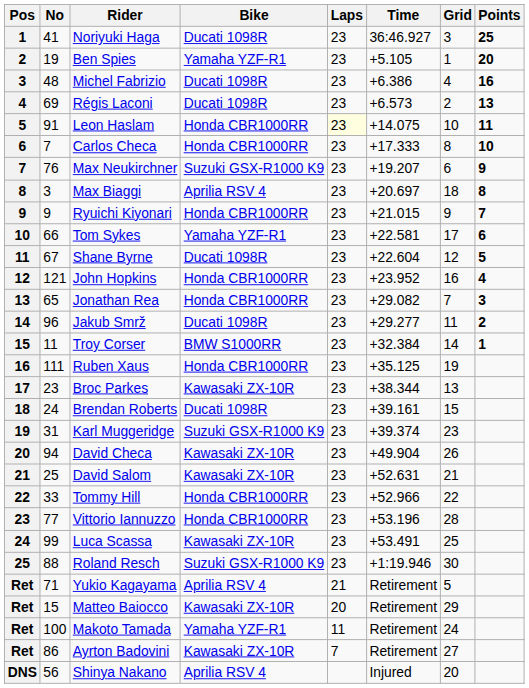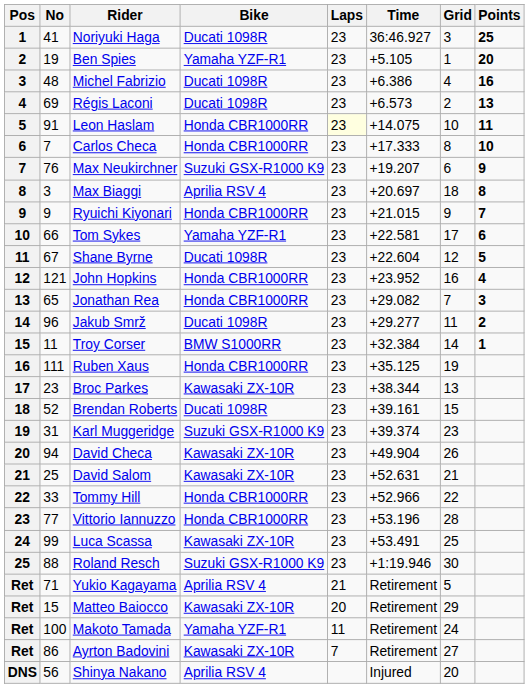Brendan Roberts | No: 24 -> 52
